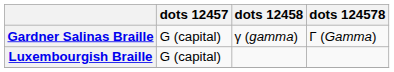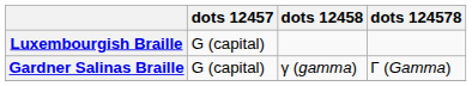rows swapped: Gardner Salinas Braille <-> Luxembourgish Braille
